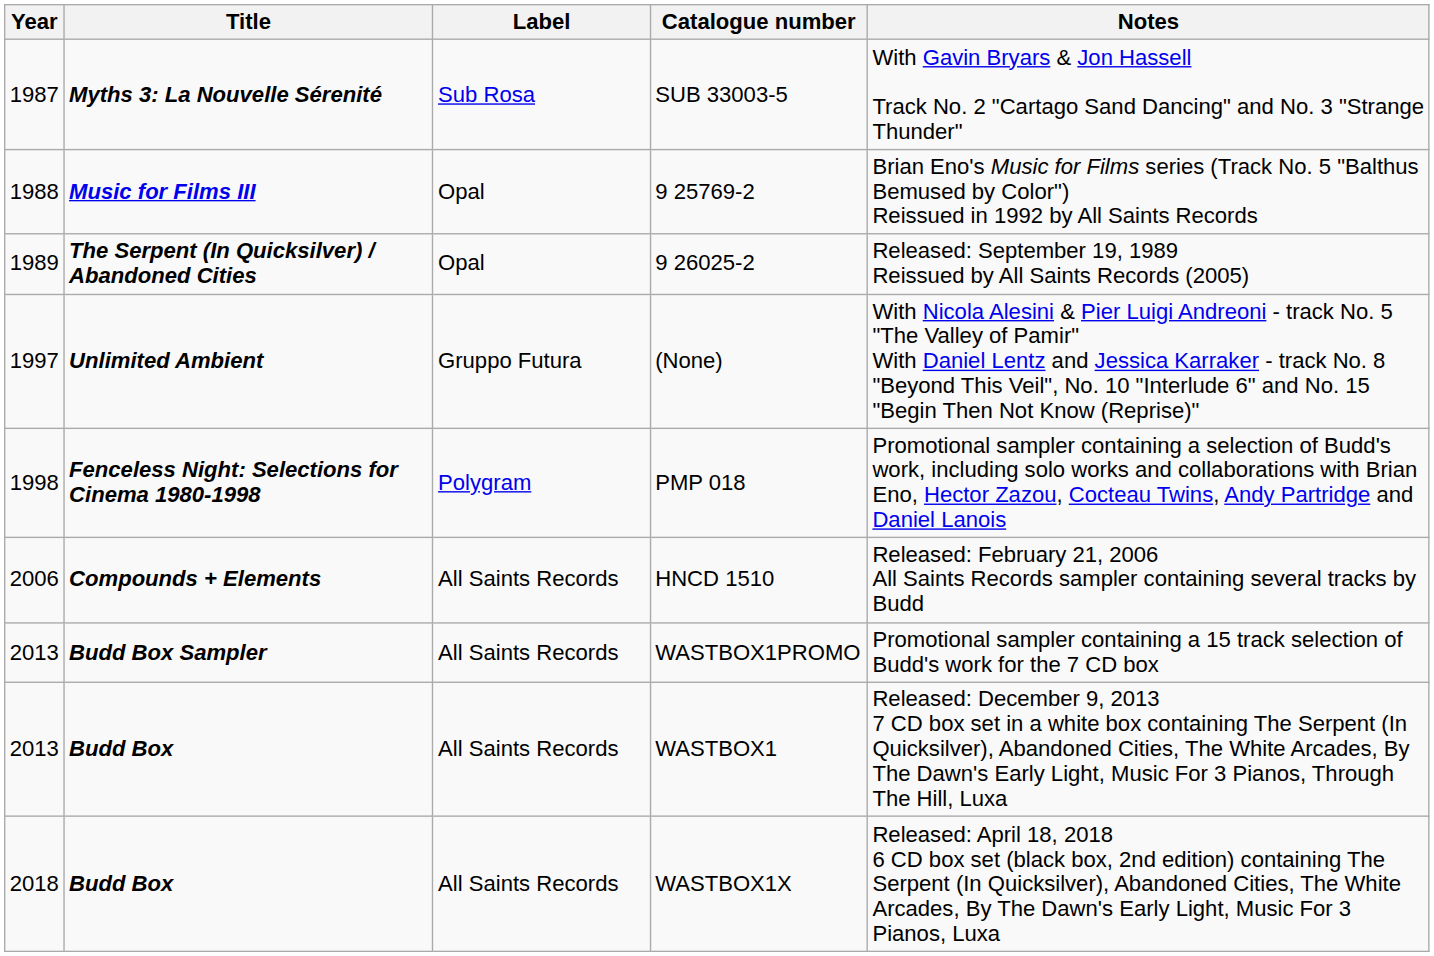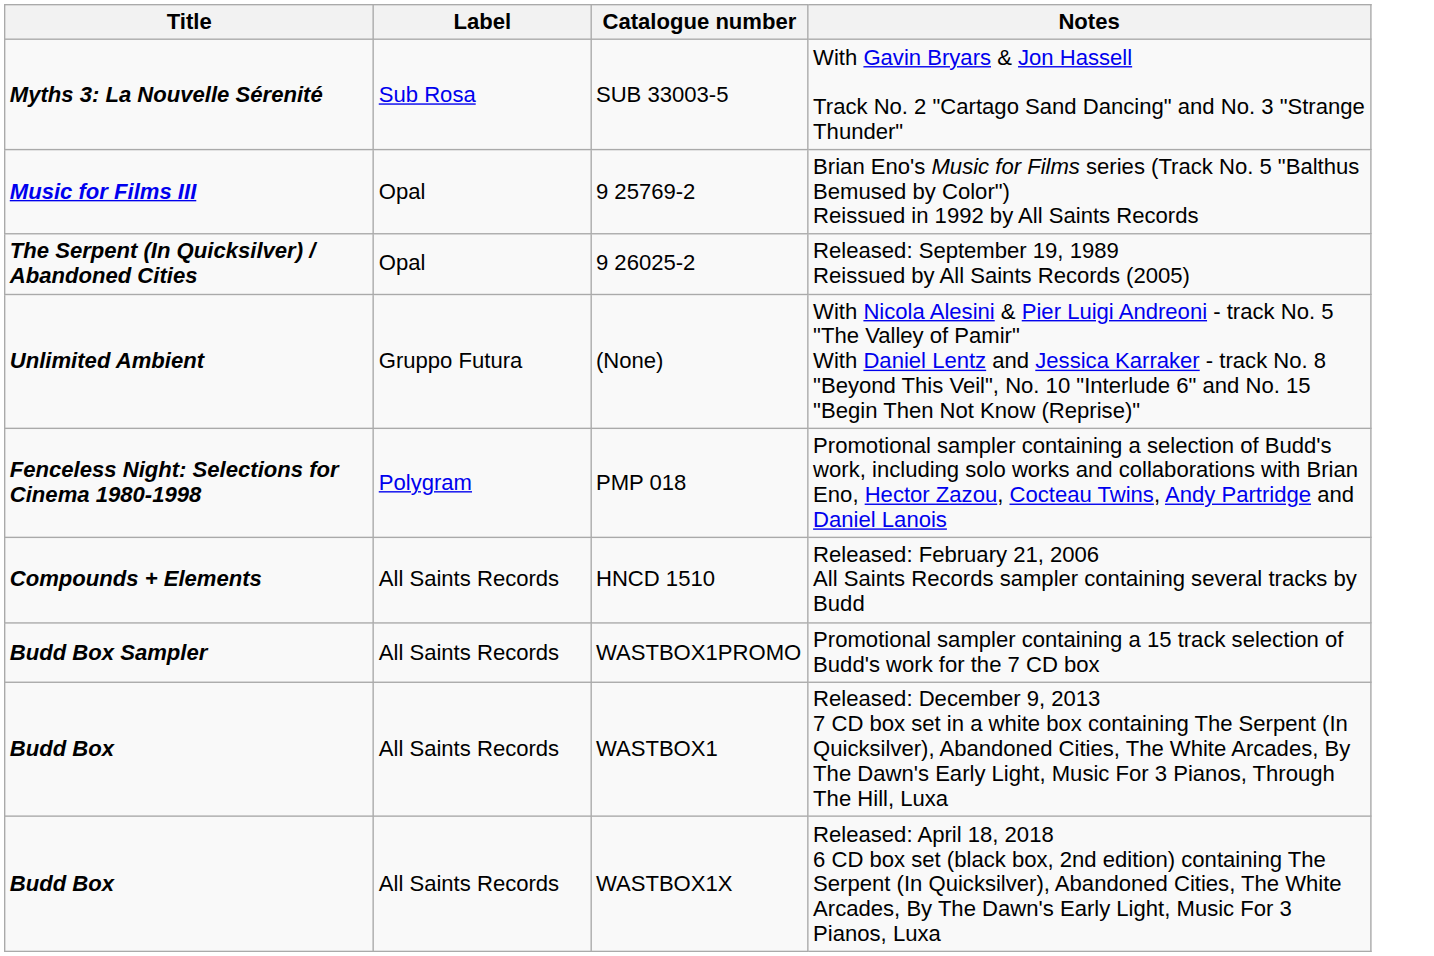- column: Year | 1987 | 1988 | 1989 | 1997 | 1998 | 2006 | 2013 | 2013 | 2018
